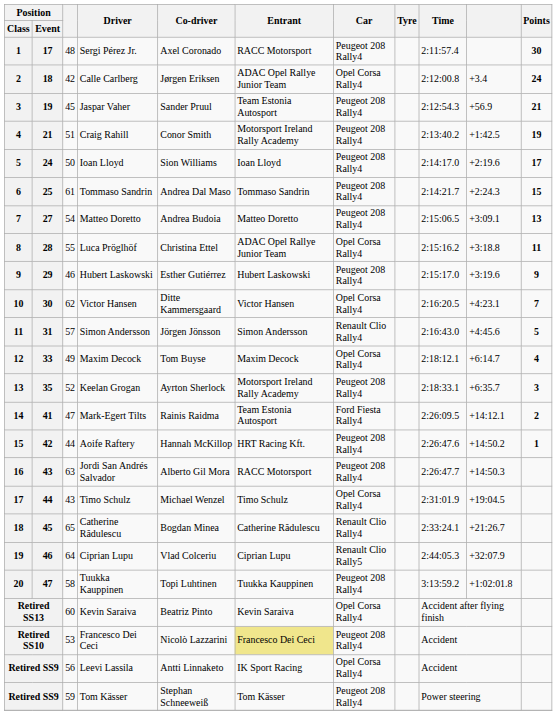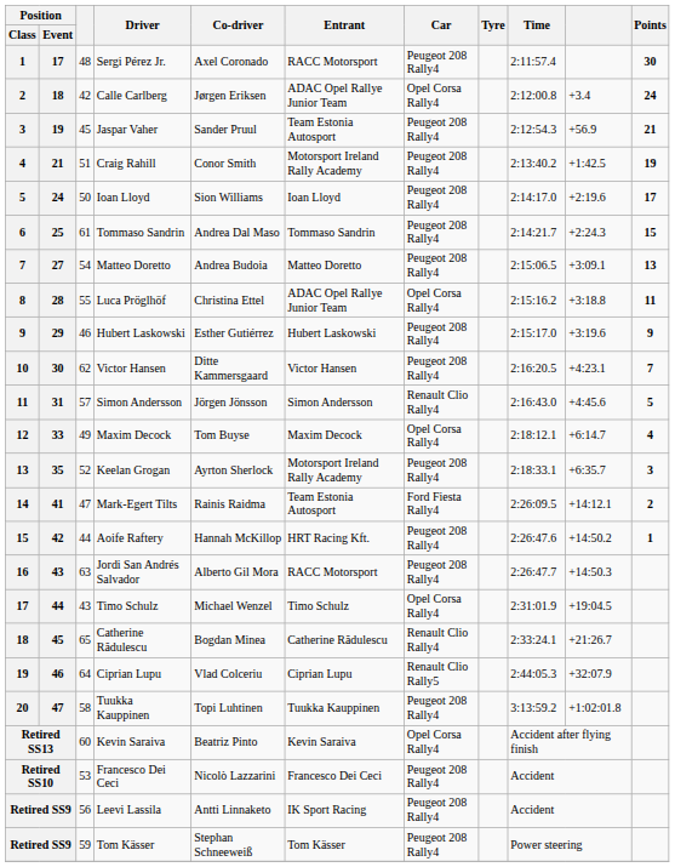10 | Car: Opel Corsa Rally4 -> Peugeot 208 Rally4
Retired SS10 | Entrant: khaki background -> no background
Retired SS9 / Leevi Lassila | Car: Opel Corsa Rally4 -> Peugeot 208 Rally4
